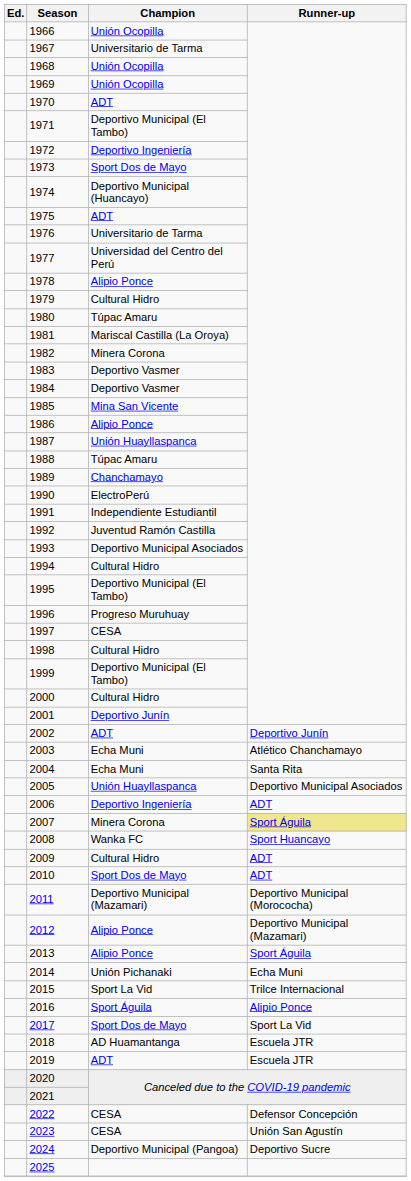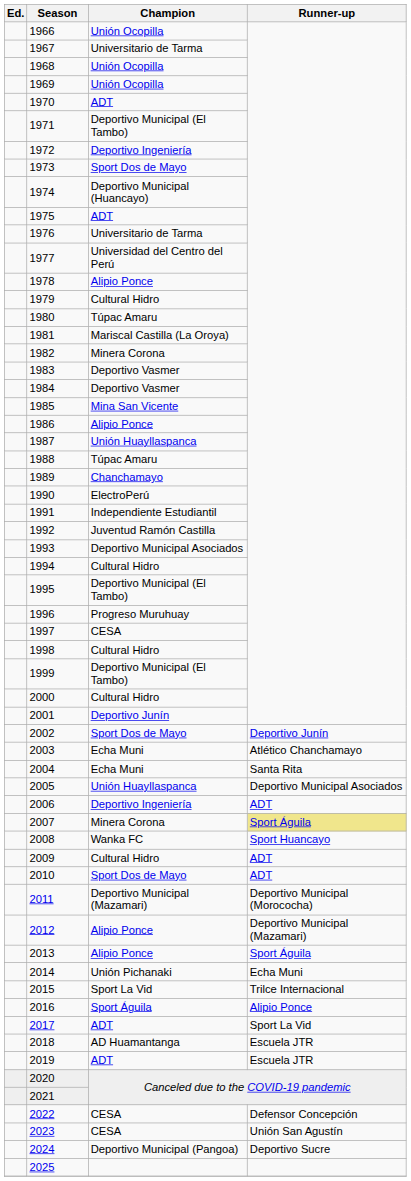2002 | Champion: ADT -> Sport Dos de Mayo
2017 | Champion: Sport Dos de Mayo -> ADT
